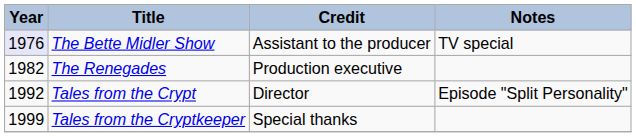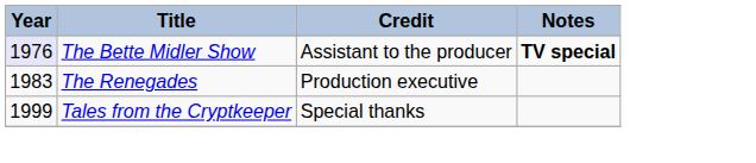The Bette Midler Show | Notes: normal -> bold
The Renegades | Year: 1982 -> 1983
- row: 1992 | Tales from the Crypt | Director | Episode "Split Personality"
